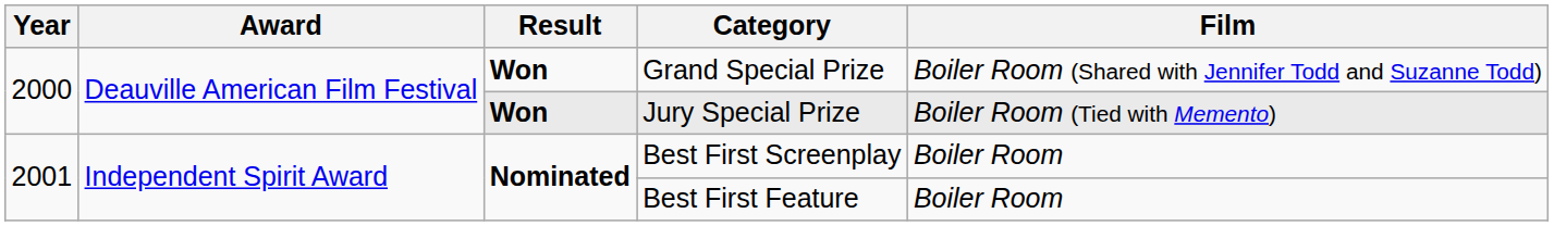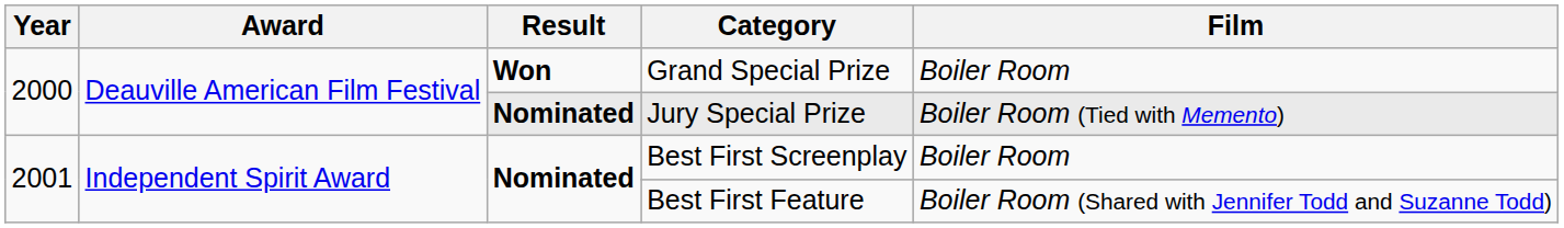Grand Special Prize | Film: Boiler Room (Shared with Jennifer Todd and Suzanne Todd) -> Boiler Room
Jury Special Prize | Result: Won -> Nominated
Best First Feature | Film: Boiler Room -> Boiler Room (Shared with Jennifer Todd and Suzanne Todd)
